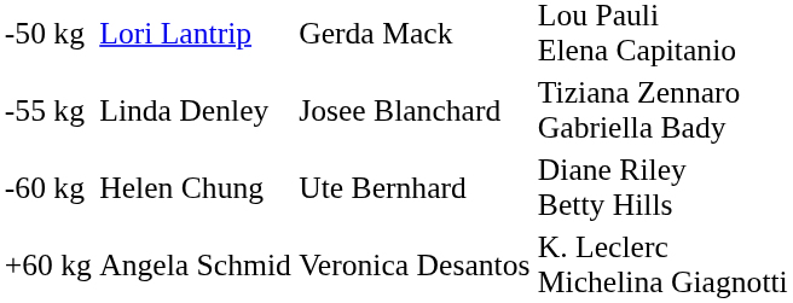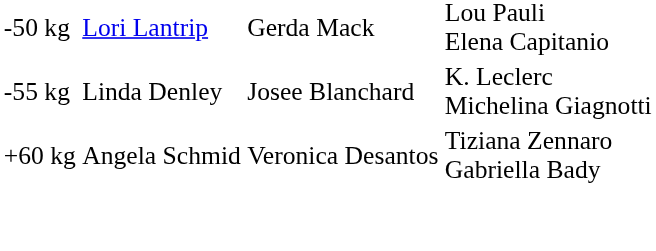-55 kg | column 4: Tiziana Zennaro Gabriella Bady -> K. Leclerc Michelina Giagnotti
- row: -60 kg | Helen Chung | Ute Bernhard | Diane Riley Betty Hills
+60 kg | column 4: K. Leclerc Michelina Giagnotti -> Tiziana Zennaro Gabriella Bady
